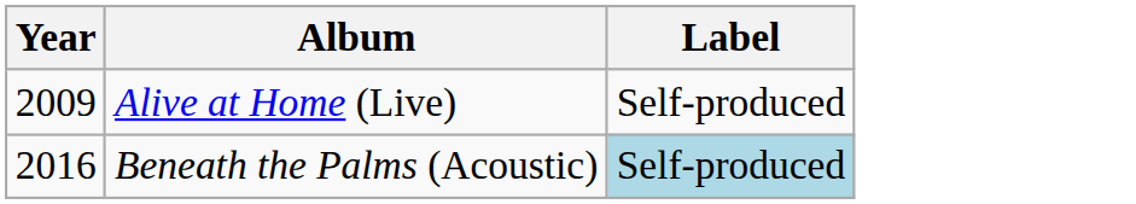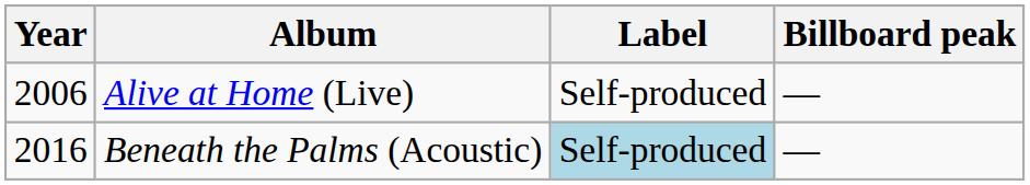+ column: Billboard peak | — | —
Alive at Home (Live) | Year: 2009 -> 2006
